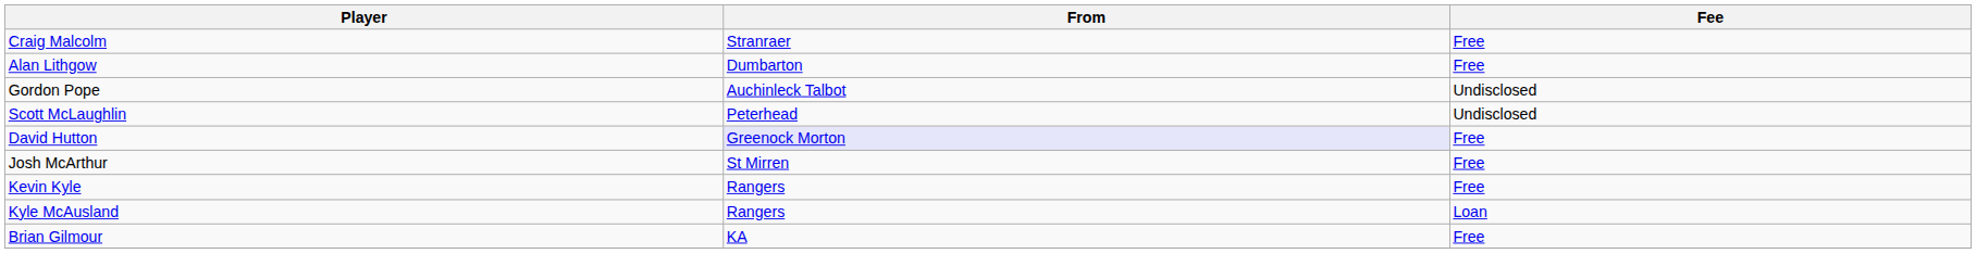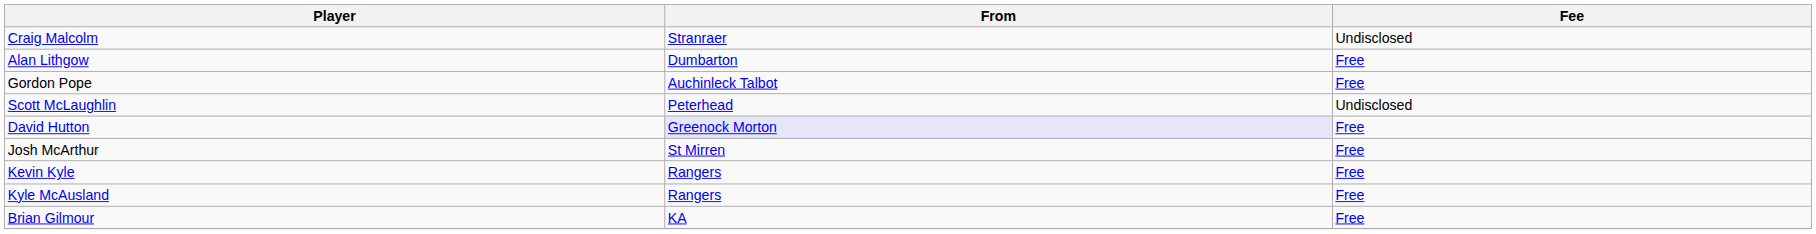Craig Malcolm | Fee: Free -> Undisclosed
Gordon Pope | Fee: Undisclosed -> Free
Kyle McAusland | Fee: Loan -> Free
